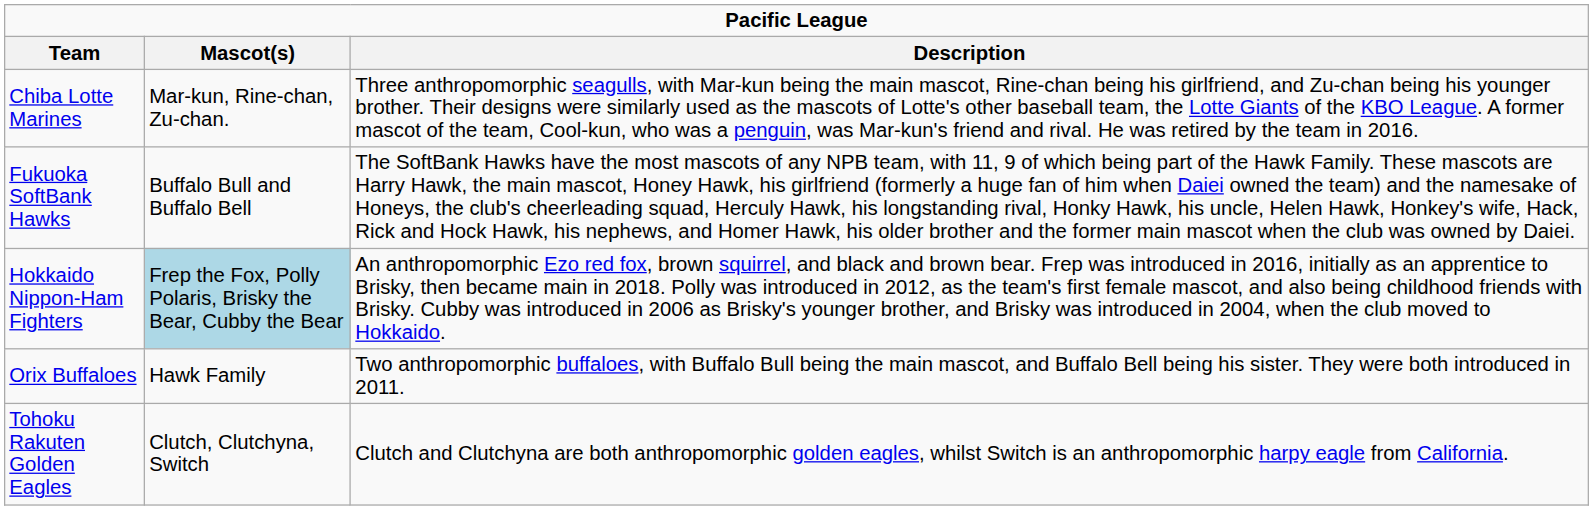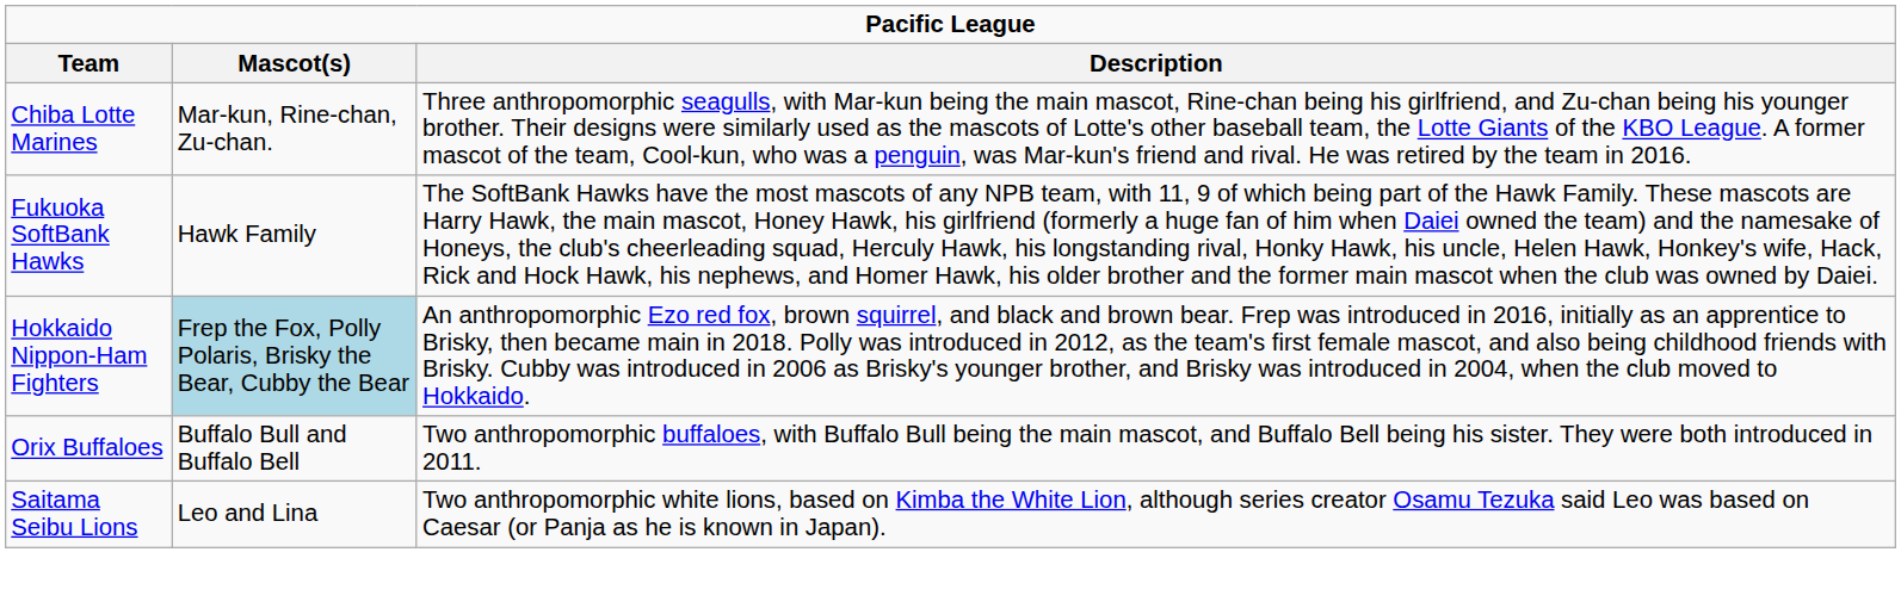Fukuoka SoftBank Hawks | Mascot(s): Buffalo Bull and Buffalo Bell -> Hawk Family
Orix Buffaloes | Mascot(s): Hawk Family -> Buffalo Bull and Buffalo Bell
+ row: Saitama Seibu Lions | Leo and Lina | Two anthropomorphic white lions, based on Kimba the White Lion, although series creator Osamu Tezuka said Leo was based on Caesar (or Panja as he is known in Japan).
- row: Tohoku Rakuten Golden Eagles | Clutch, Clutchyna, Switch | Clutch and Clutchyna are both anthropomorphic golden eagles, whilst Switch is an anthropomorphic harpy eagle from California.
